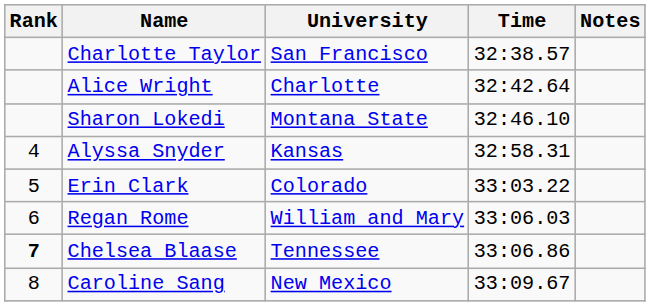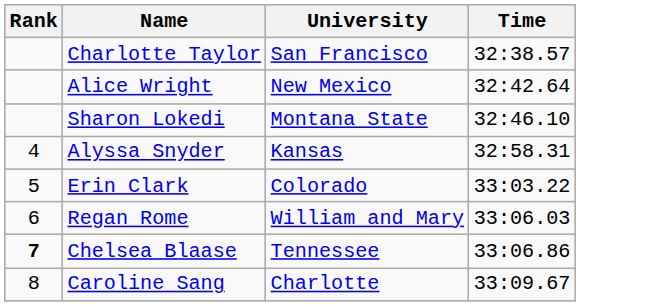- column: Notes
Alice Wright | University: Charlotte -> New Mexico
Caroline Sang | University: New Mexico -> Charlotte
